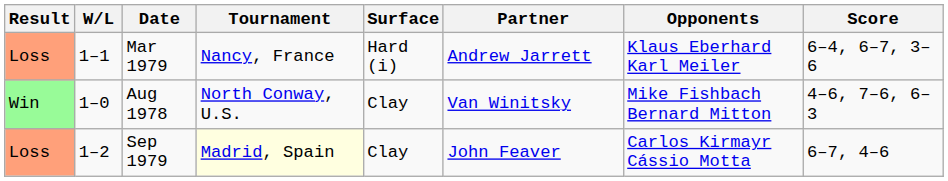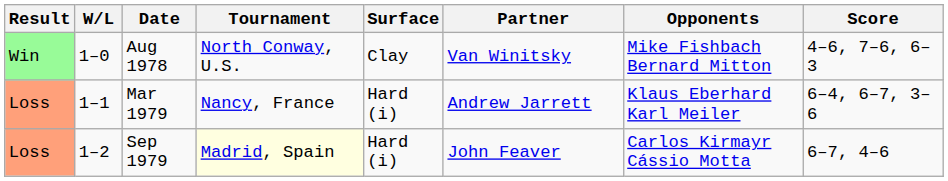rows swapped: Aug 1978 <-> Mar 1979
Sep 1979 | Surface: Clay -> Hard (i)
